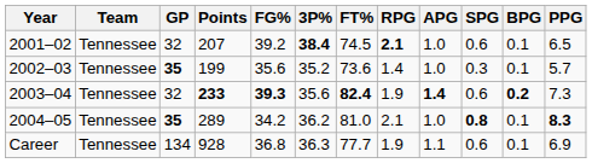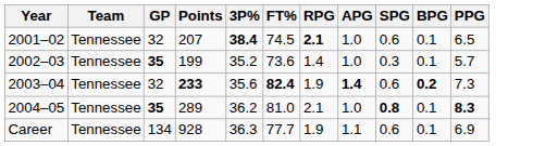- column: FG% | 39.2 | 35.6 | 39.3 | 34.2 | 36.8
